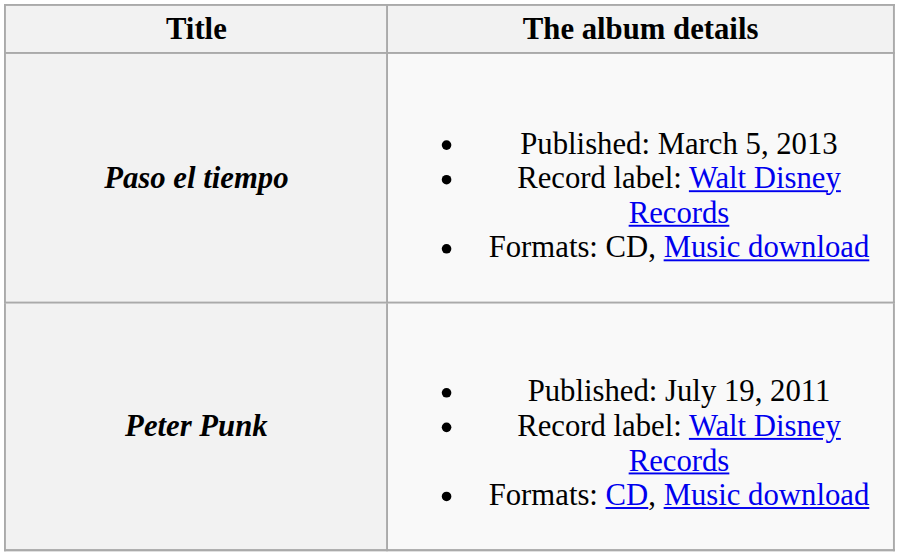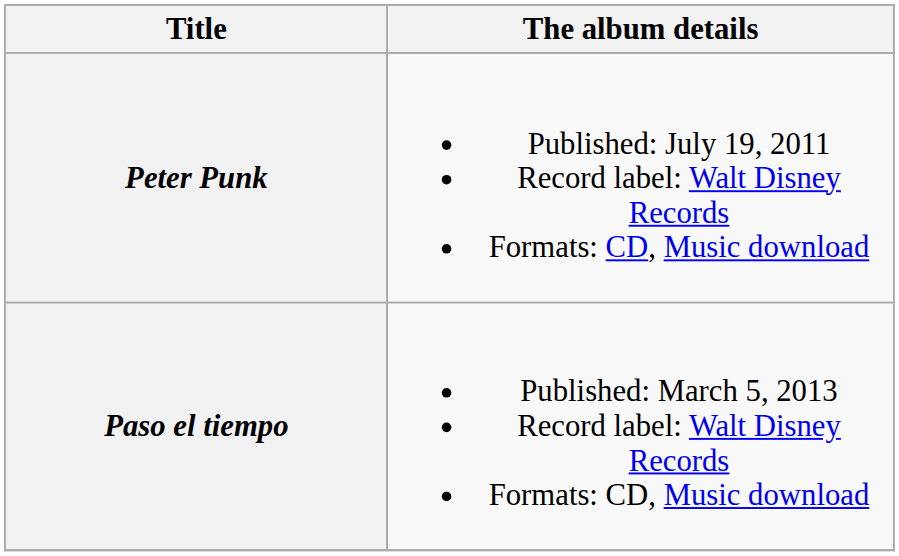rows swapped: Peter Punk <-> Paso el tiempo
